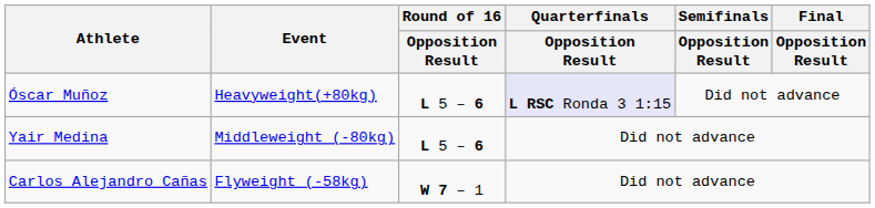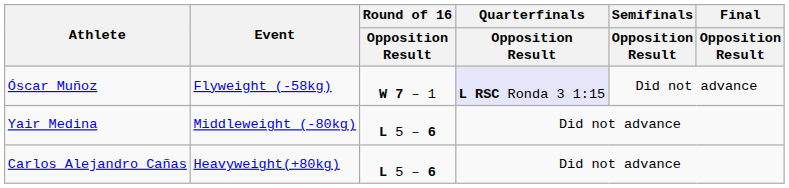Óscar Muñoz | Event: Heavyweight(+80kg) -> Flyweight (-58kg)
Óscar Muñoz | Round of 16 / Opposition Result: L 5 – 6 -> W 7 – 1
Carlos Alejandro Cañas | Event: Flyweight (-58kg) -> Heavyweight(+80kg)
Carlos Alejandro Cañas | Round of 16 / Opposition Result: W 7 – 1 -> L 5 – 6
